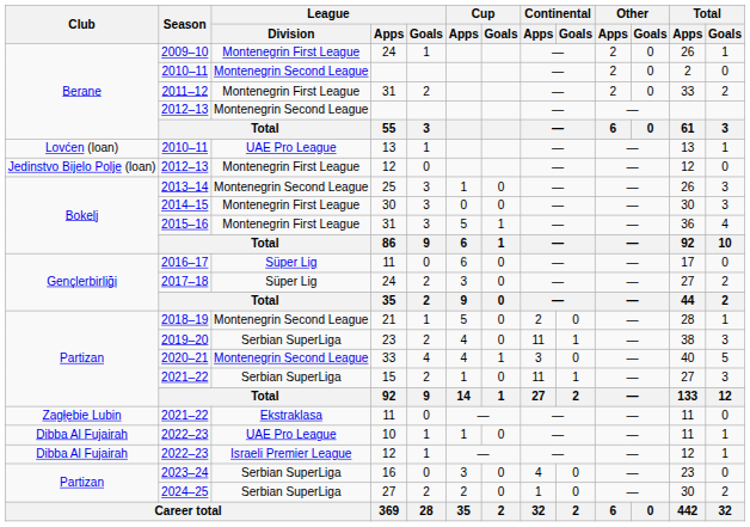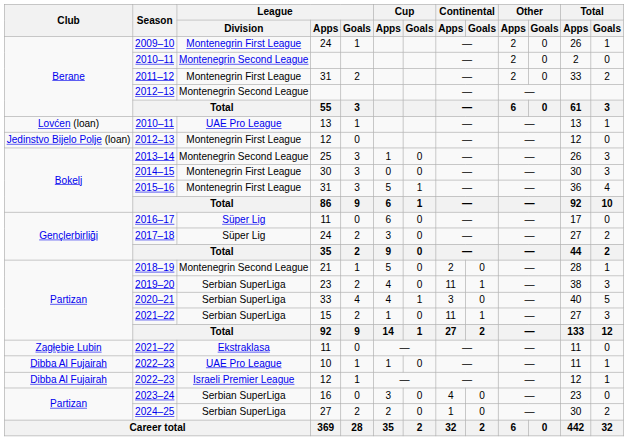2020–21 | League / Division: Montenegrin Second League -> Serbian SuperLiga
